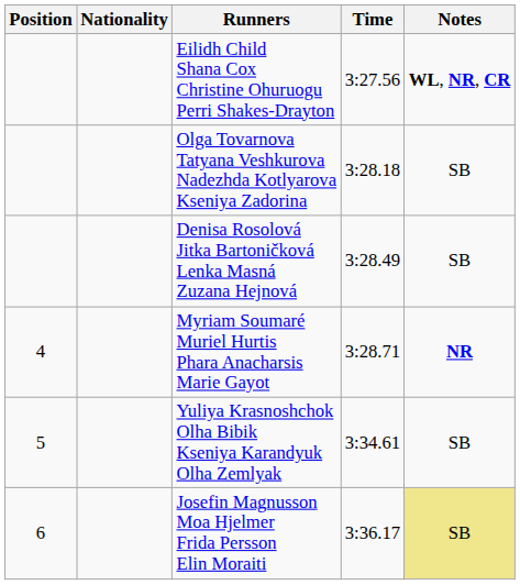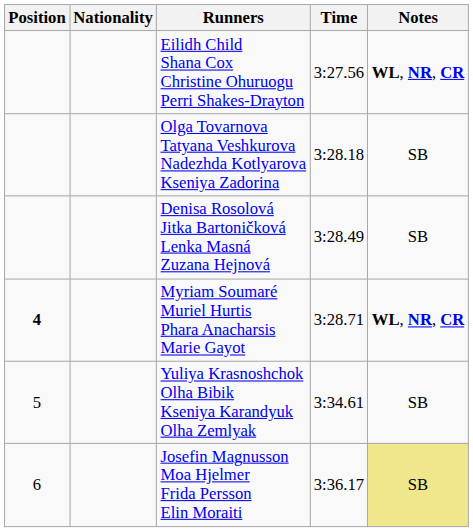Myriam Soumaré Muriel Hurtis Phara Anacharsis Marie Gayot | Position: normal -> bold
Myriam Soumaré Muriel Hurtis Phara Anacharsis Marie Gayot | Notes: NR -> WL, NR, CR
